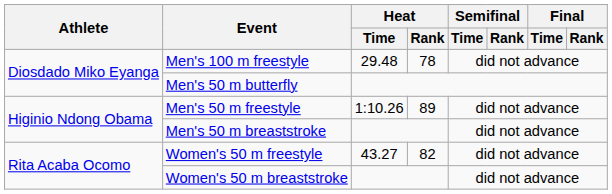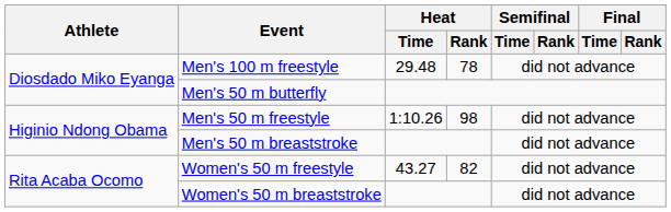Men's 50 m freestyle | Heat / Rank: 89 -> 98
